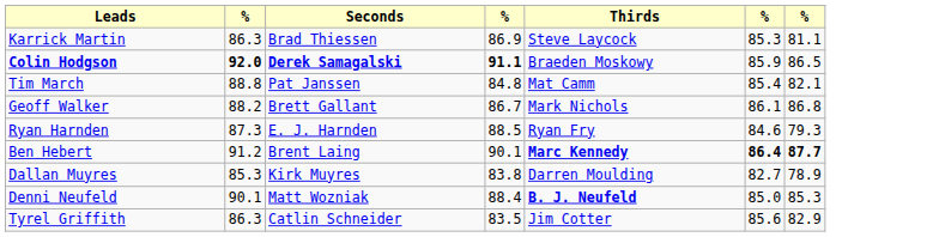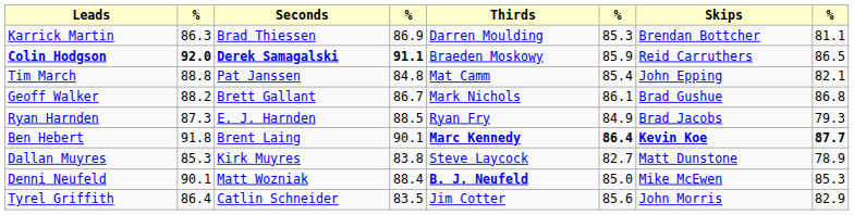+ column: Skips | Brendan Bottcher | Reid Carruthers | John Epping | Brad Gushue | Brad Jacobs | Kevin Koe | Matt Dunstone | Mike McEwen | John Morris
Karrick Martin | Thirds: Steve Laycock -> Darren Moulding
Ryan Harnden | column 6: 84.6 -> 84.9
Ben Hebert | column 2: 91.2 -> 91.8
Dallan Muyres | Thirds: Darren Moulding -> Steve Laycock
Tyrel Griffith | column 2: 86.3 -> 86.4
